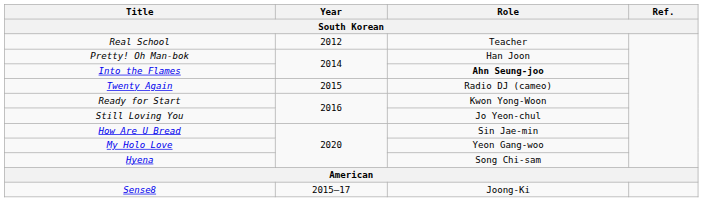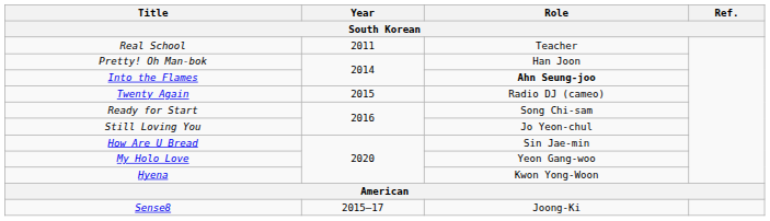Real School | Year: 2012 -> 2011
Ready for Start | Role: Kwon Yong-Woon -> Song Chi-sam
Hyena | Role: Song Chi-sam -> Kwon Yong-Woon
